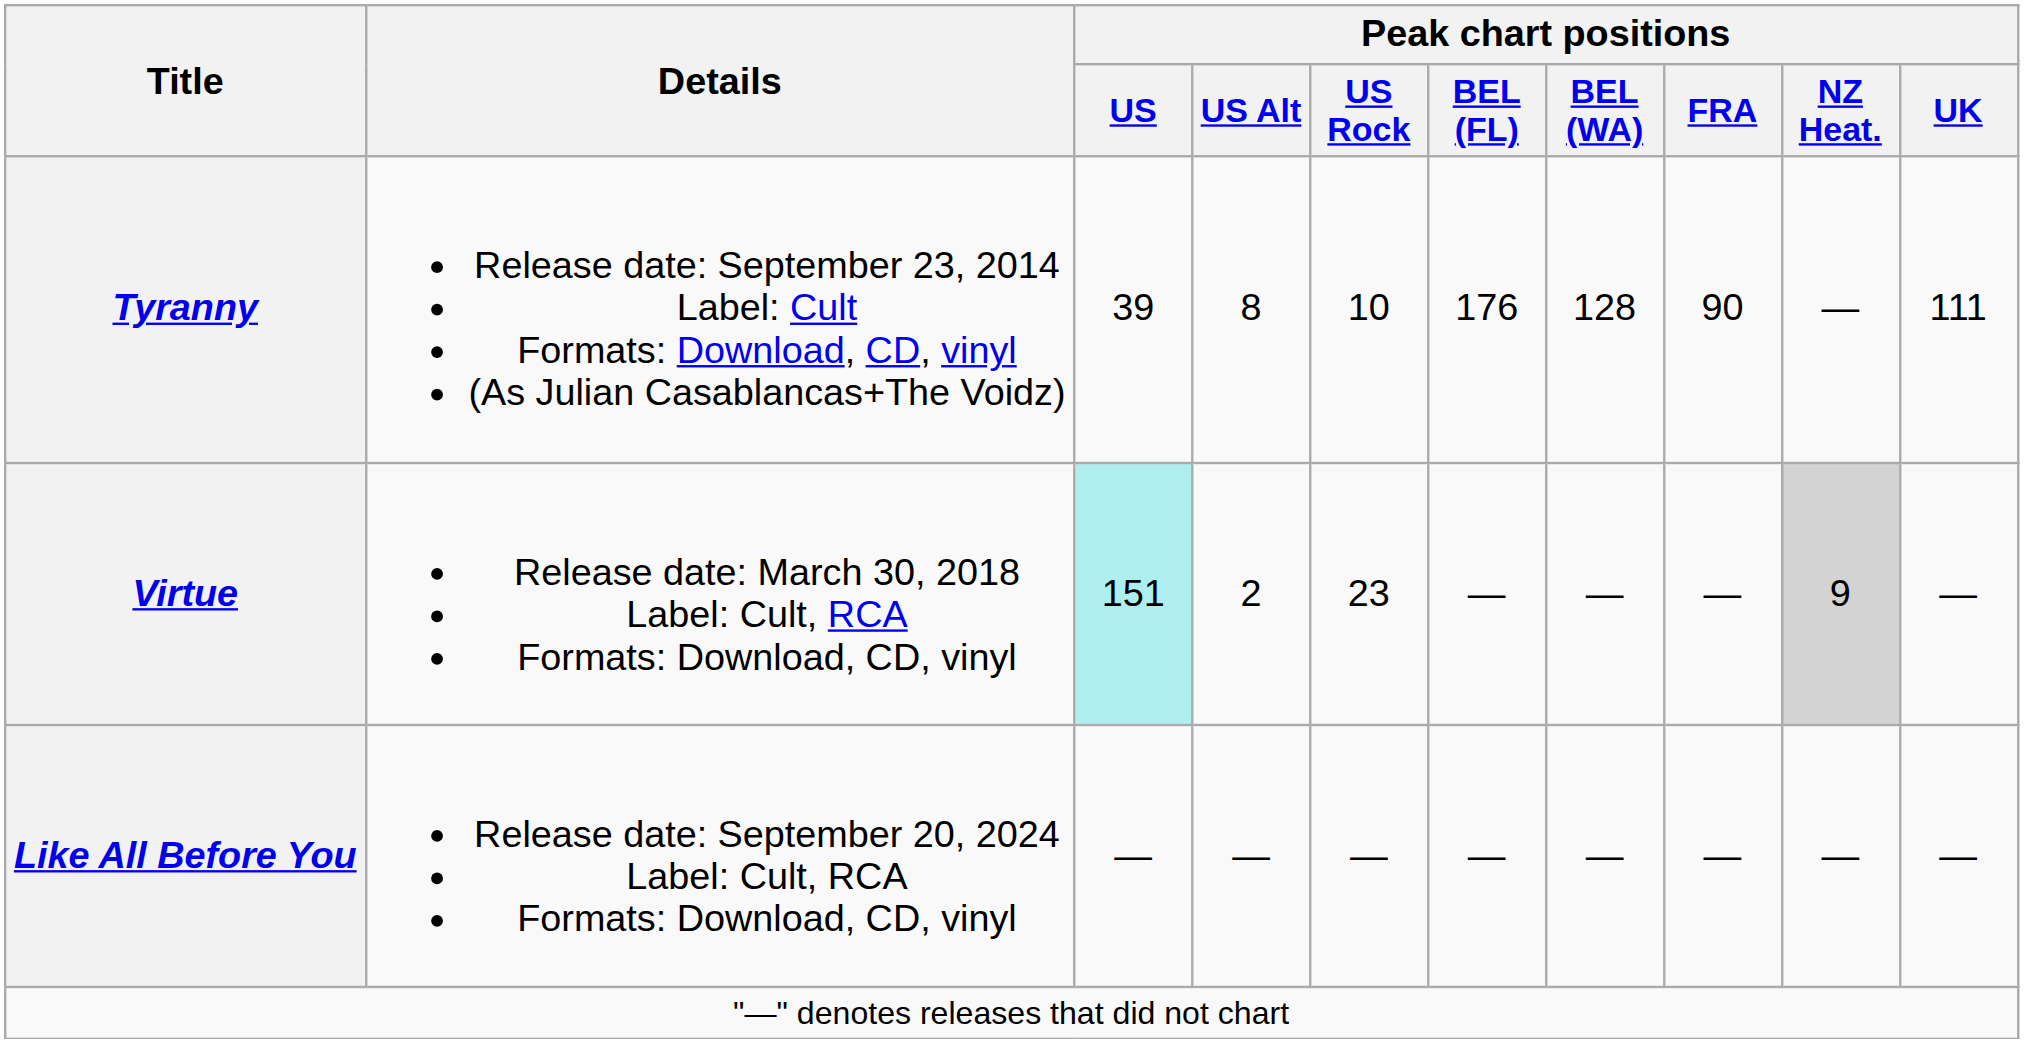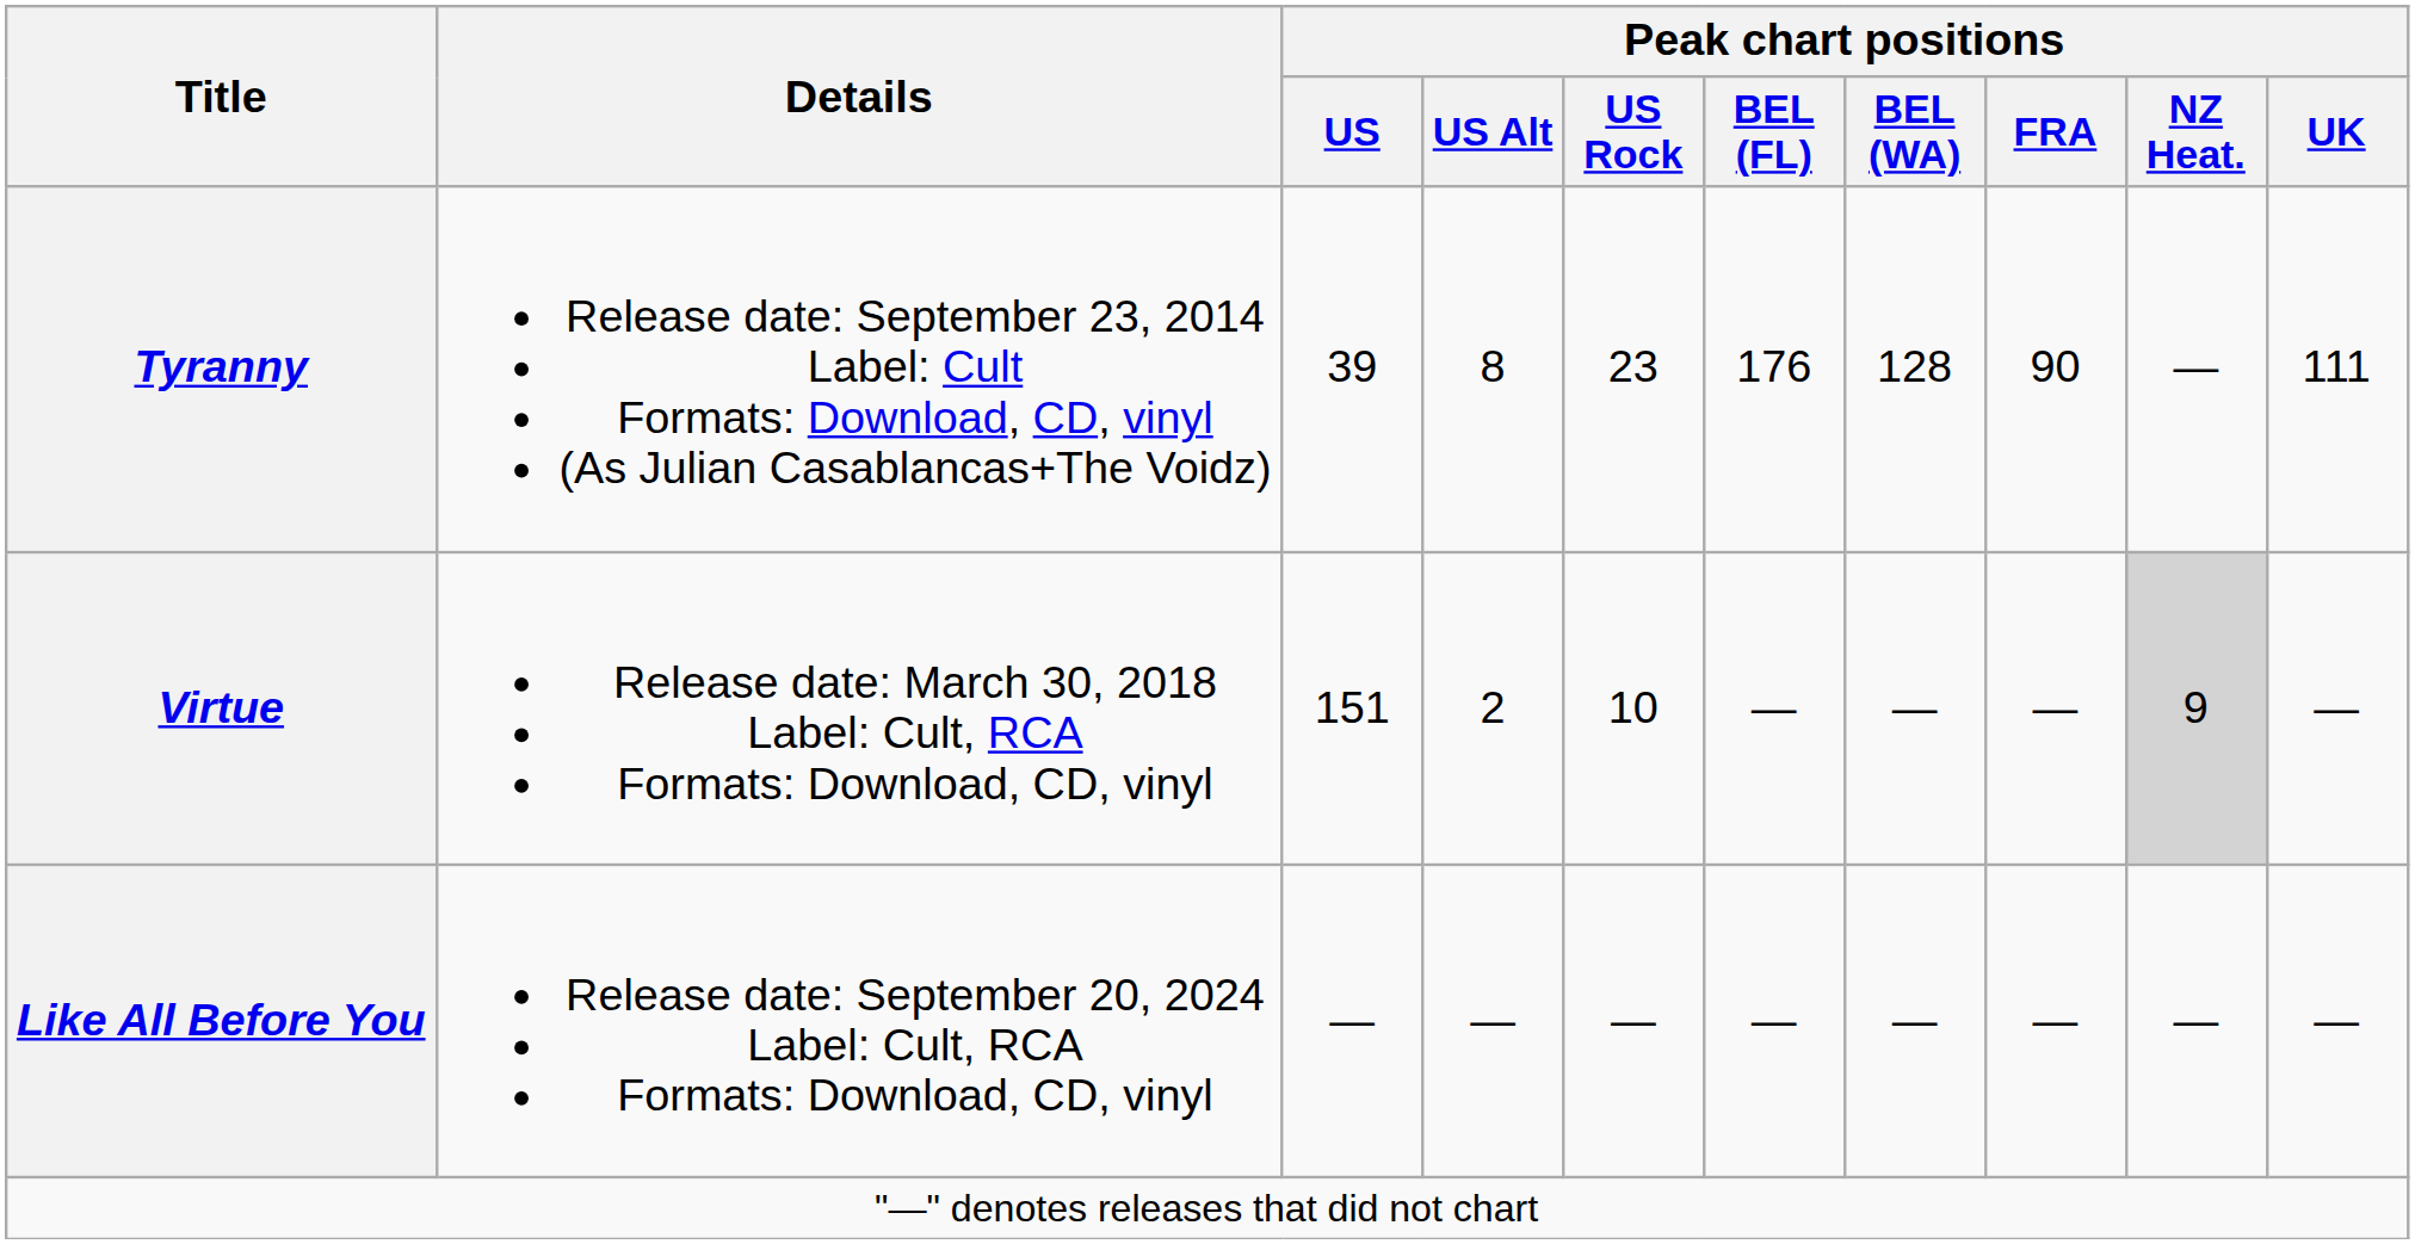Tyranny | Peak chart positions / US Rock: 10 -> 23
Virtue | Peak chart positions / US: paleturquoise background -> no background
Virtue | Peak chart positions / US Rock: 23 -> 10
